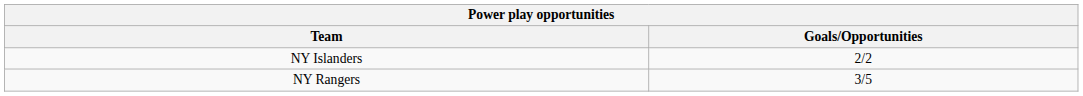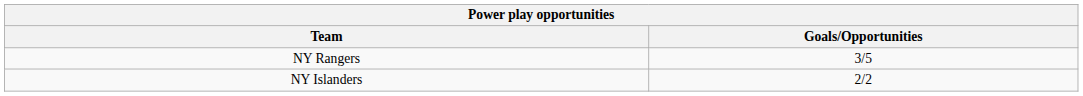rows swapped: NY Rangers <-> NY Islanders
